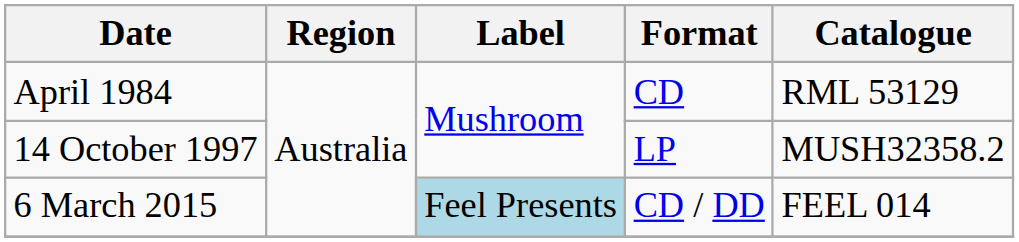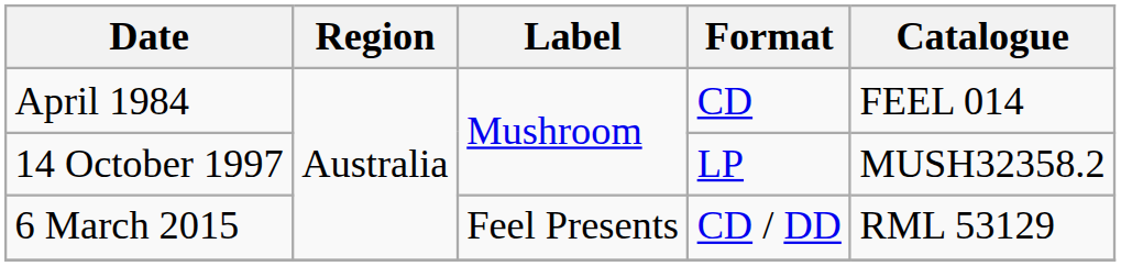April 1984 | Catalogue: RML 53129 -> FEEL 014
6 March 2015 | Label: lightblue background -> no background
6 March 2015 | Catalogue: FEEL 014 -> RML 53129
